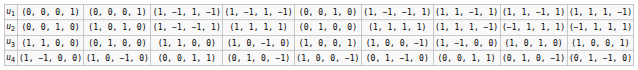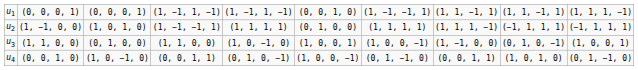u2 | column 2: (0, 0, 1, 0) -> (1, −1, 0, 0)
u3 | column 9: (1, 0, 1, 0) -> (0, 1, 0, −1)
u4 | column 2: (1, −1, 0, 0) -> (0, 0, 1, 0)
u4 | column 9: (0, 1, 0, −1) -> (1, 0, 1, 0)
